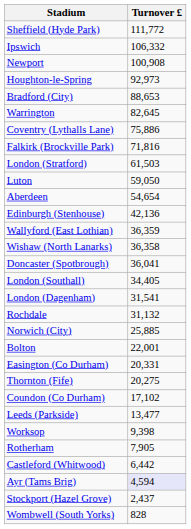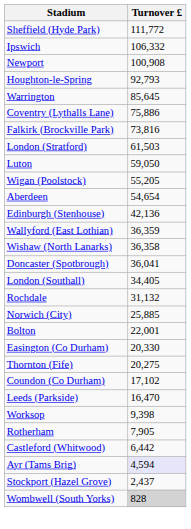Houghton-le-Spring | Turnover £: 92,973 -> 92,793
- row: Bradford (City) | 88,653
Warrington | Turnover £: 82,645 -> 85,645
Falkirk (Brockville Park) | Turnover £: 71,816 -> 73,816
+ row: Wigan (Poolstock) | 55,205
- row: London (Dagenham) | 31,541
Easington (Co Durham) | Turnover £: 20,331 -> 20,330
Leeds (Parkside) | Turnover £: 13,477 -> 16,470
Wombwell (South Yorks) | Turnover £: no background -> lightgrey background
